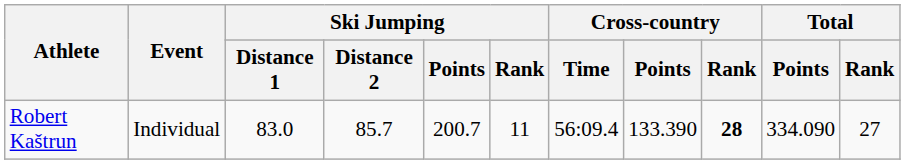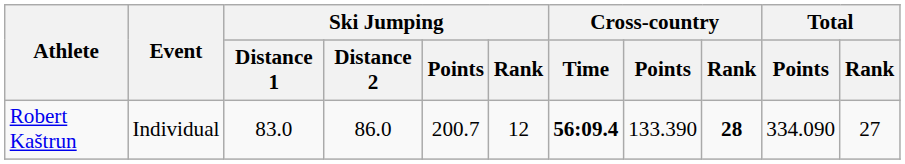Robert Kaštrun | Ski Jumping / Distance 2: 85.7 -> 86.0
Robert Kaštrun | Ski Jumping / Rank: 11 -> 12
Robert Kaštrun | Cross-country / Time: normal -> bold
